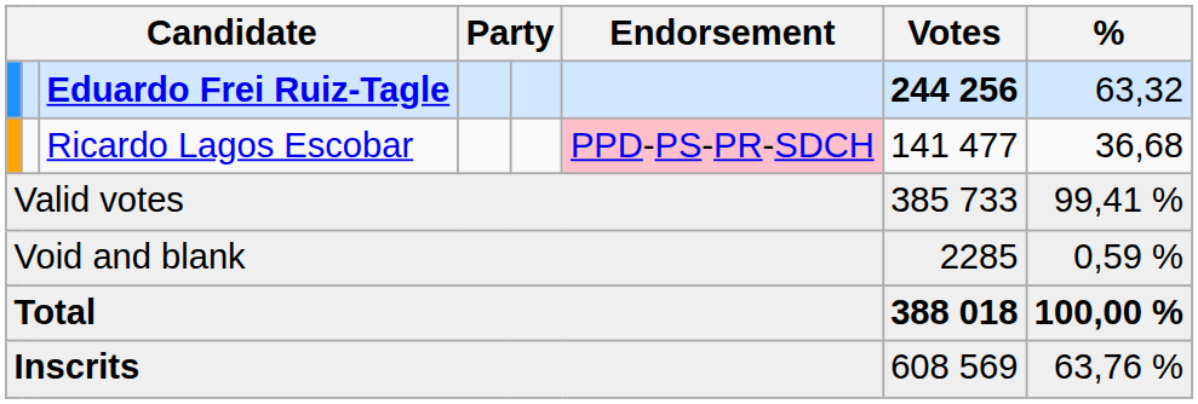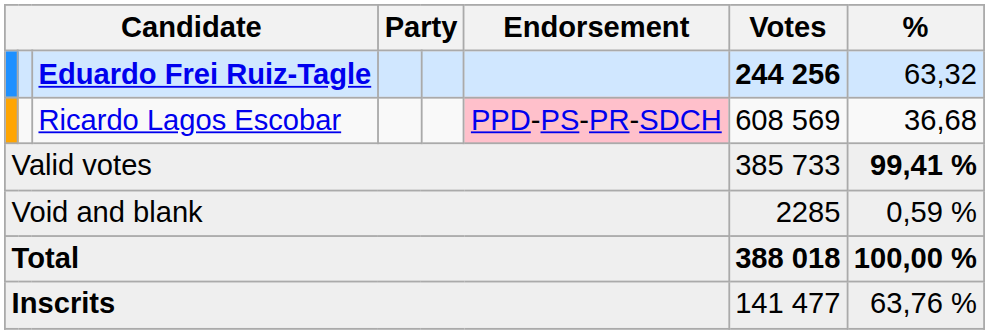Ricardo Lagos Escobar | Votes: 141 477 -> 608 569
Valid votes | %: normal -> bold
Inscrits | Votes: 608 569 -> 141 477
